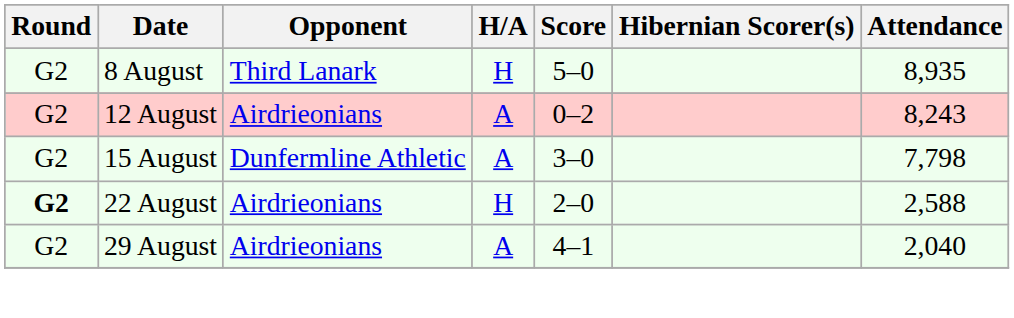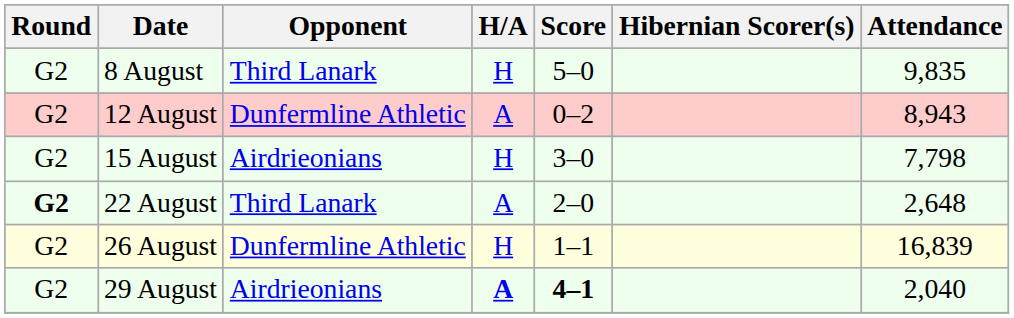8 August | Attendance: 8,935 -> 9,835
12 August | Opponent: Airdrieonians -> Dunfermline Athletic
12 August | Attendance: 8,243 -> 8,943
15 August | Opponent: Dunfermline Athletic -> Airdrieonians
15 August | H/A: A -> H
22 August | Opponent: Airdrieonians -> Third Lanark
22 August | H/A: H -> A
22 August | Attendance: 2,588 -> 2,648
+ row: G2 | 26 August | Dunfermline Athletic | H | 1–1 | 16,839
29 August | H/A: normal -> bold
29 August | Score: normal -> bold
